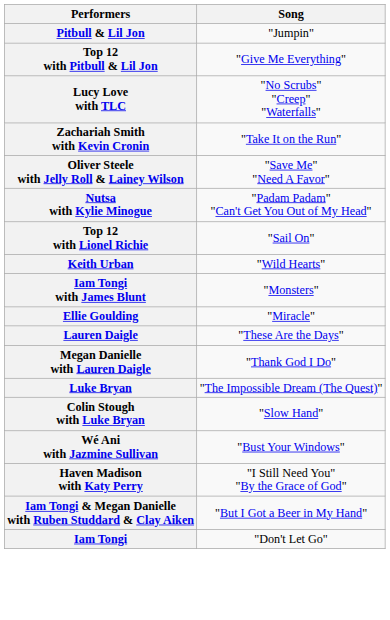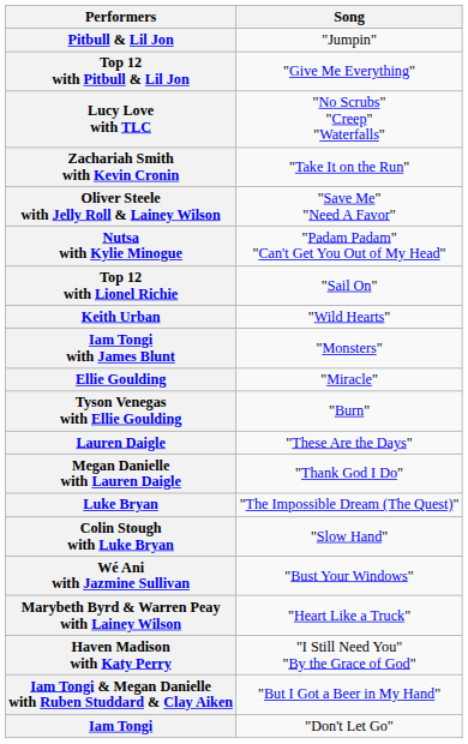+ row: Tyson Venegas with Ellie Goulding | "Burn"
+ row: Marybeth Byrd & Warren Peay with Lainey Wilson | "Heart Like a Truck"
